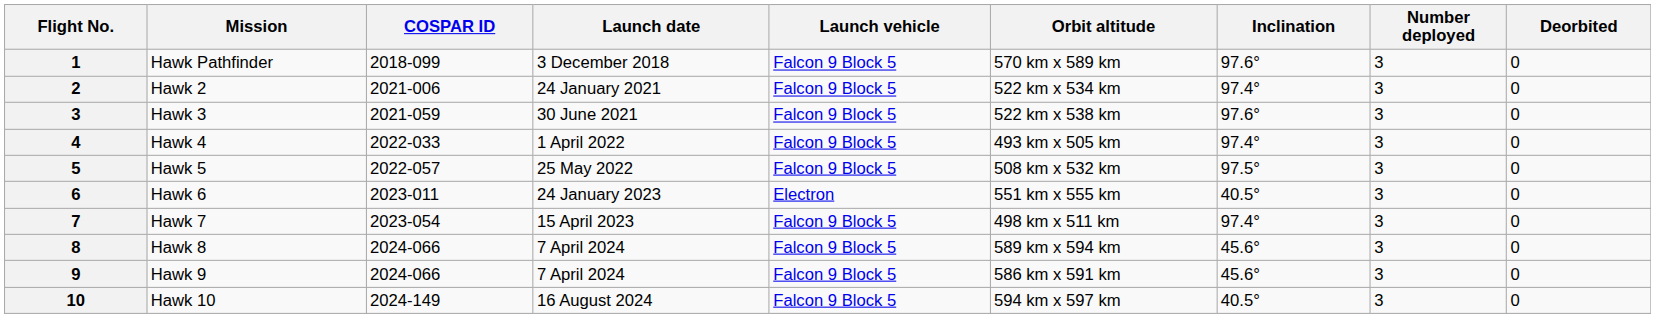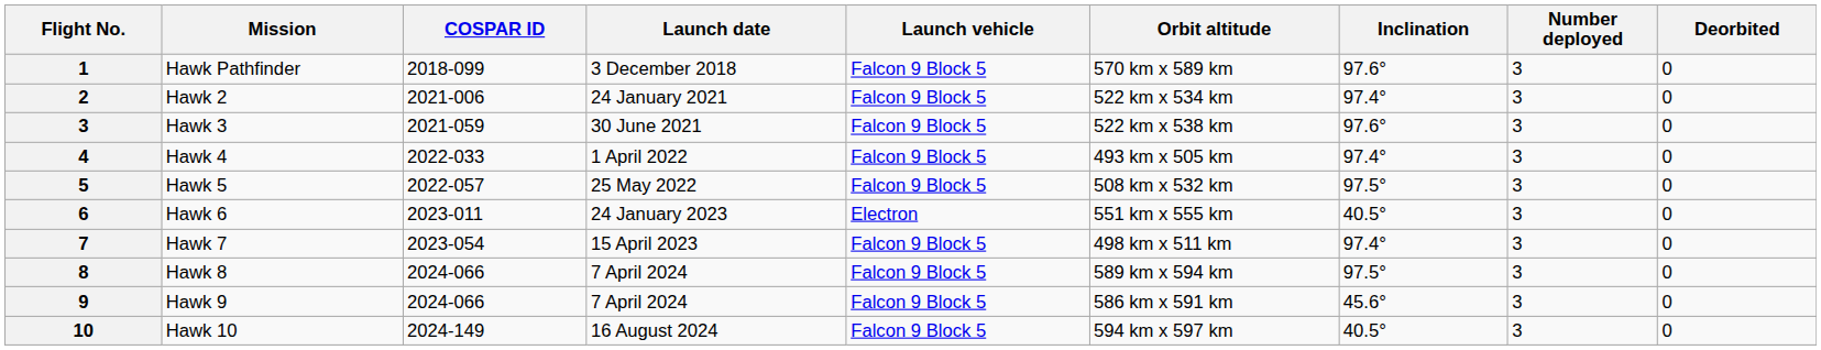Hawk 8 | Inclination: 45.6° -> 97.5°
